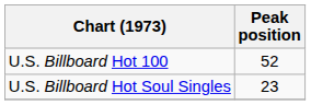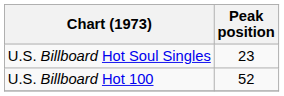rows swapped: U.S. Billboard Hot 100 <-> U.S. Billboard Hot Soul Singles
